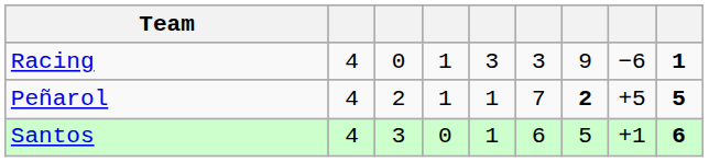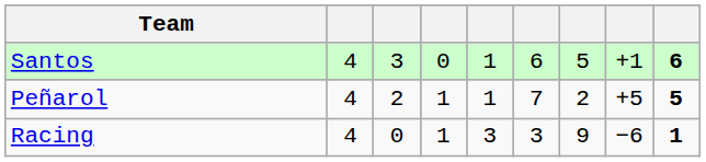rows swapped: Santos <-> Racing
Peñarol | column 7: bold -> normal
